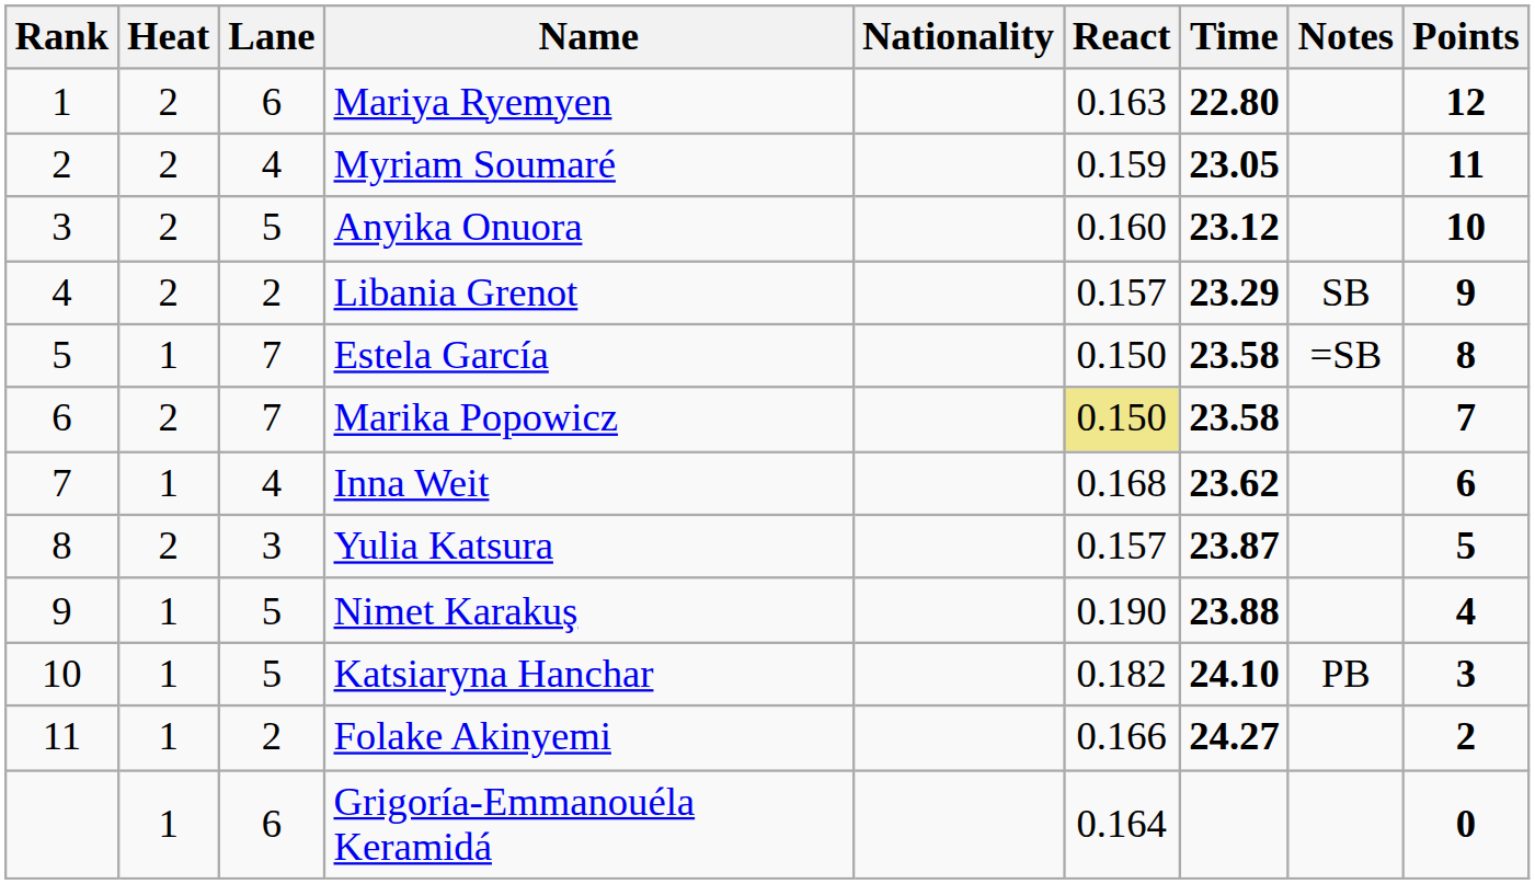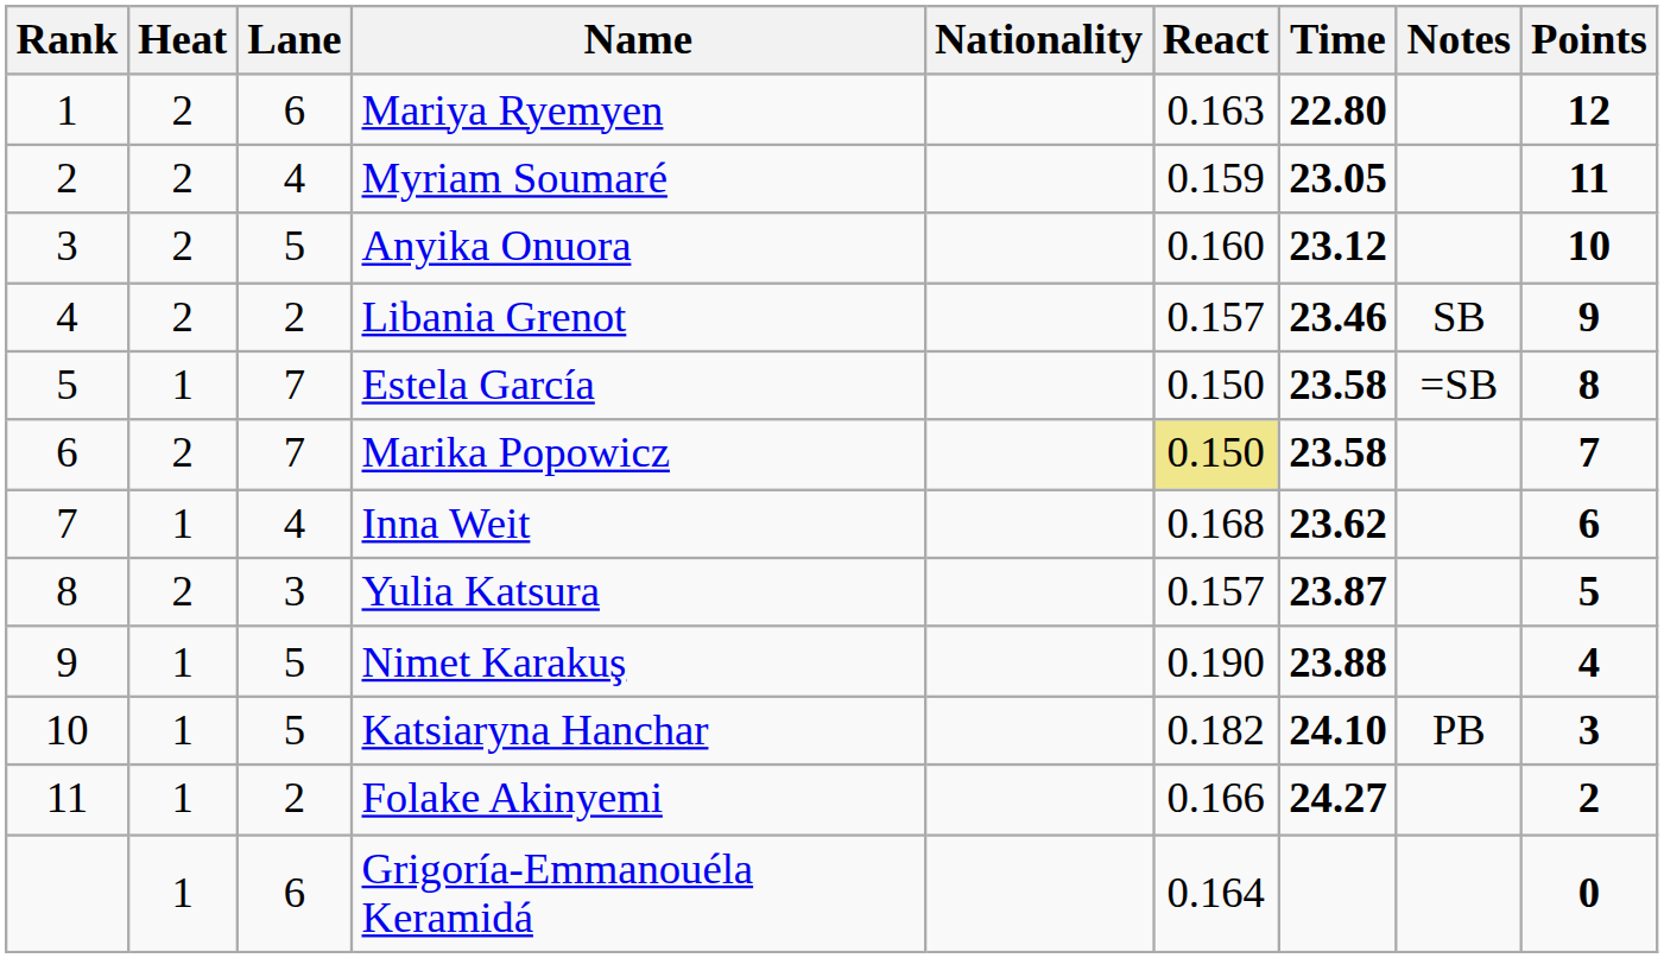Libania Grenot | Time: 23.29 -> 23.46
